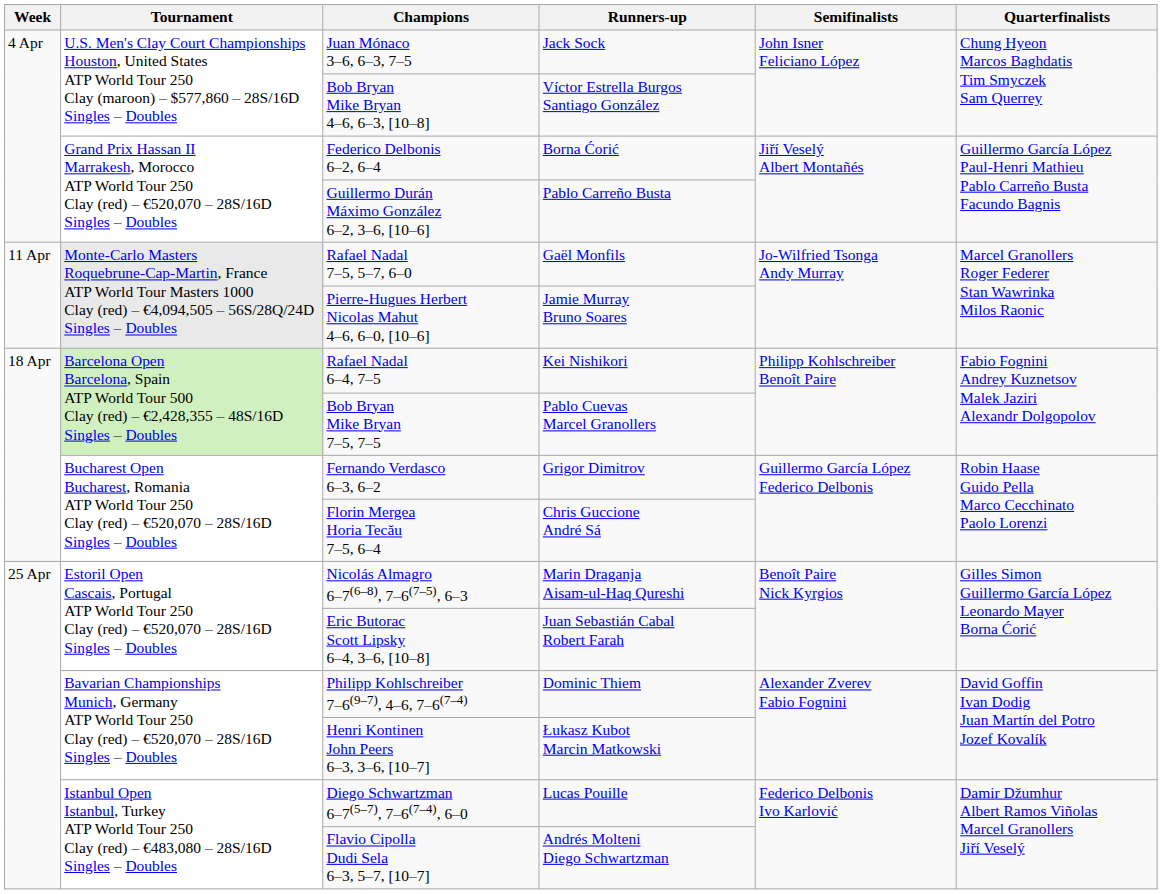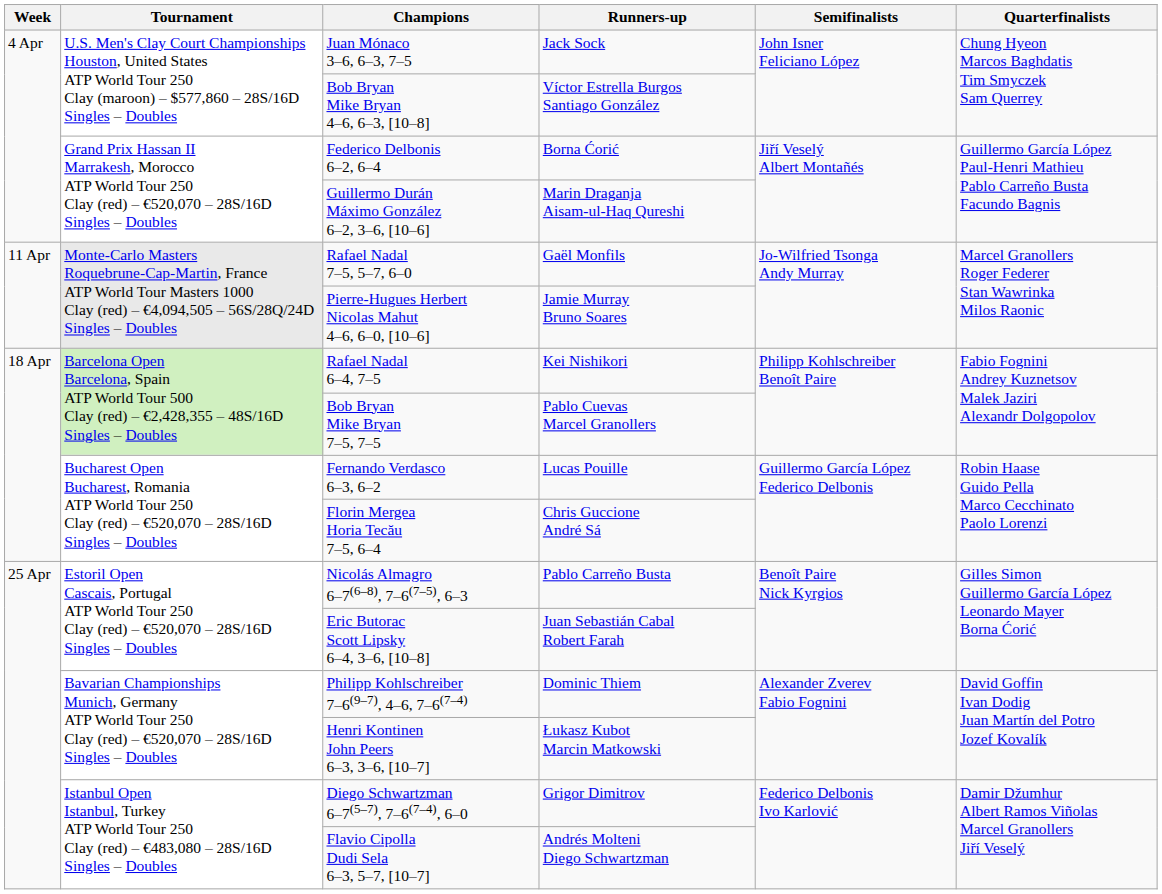Guillermo Durán Máximo González 6–2, 3–6, [10–6] | Runners-up: Pablo Carreño Busta -> Marin Draganja Aisam-ul-Haq Qureshi
Fernando Verdasco 6–3, 6–2 | Runners-up: Grigor Dimitrov -> Lucas Pouille
Nicolás Almagro 6–7(6–8), 7–6(7–5), 6–3 | Runners-up: Marin Draganja Aisam-ul-Haq Qureshi -> Pablo Carreño Busta
Diego Schwartzman 6–7(5–7), 7–6(7–4), 6–0 | Runners-up: Lucas Pouille -> Grigor Dimitrov
